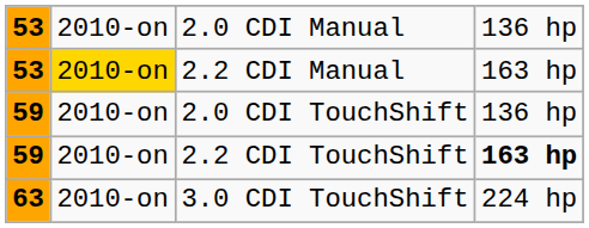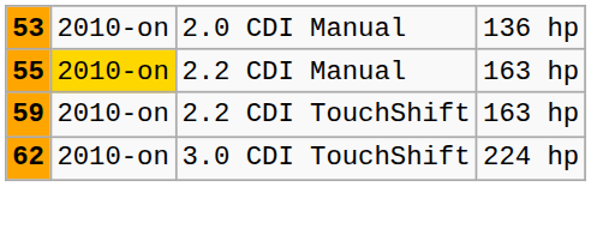2.2 CDI Manual | column 1: 53 -> 55
- row: 59 | 2010-on | 2.0 CDI TouchShift | 136 hp
2.2 CDI TouchShift | column 4: bold -> normal
3.0 CDI TouchShift | column 1: 63 -> 62
